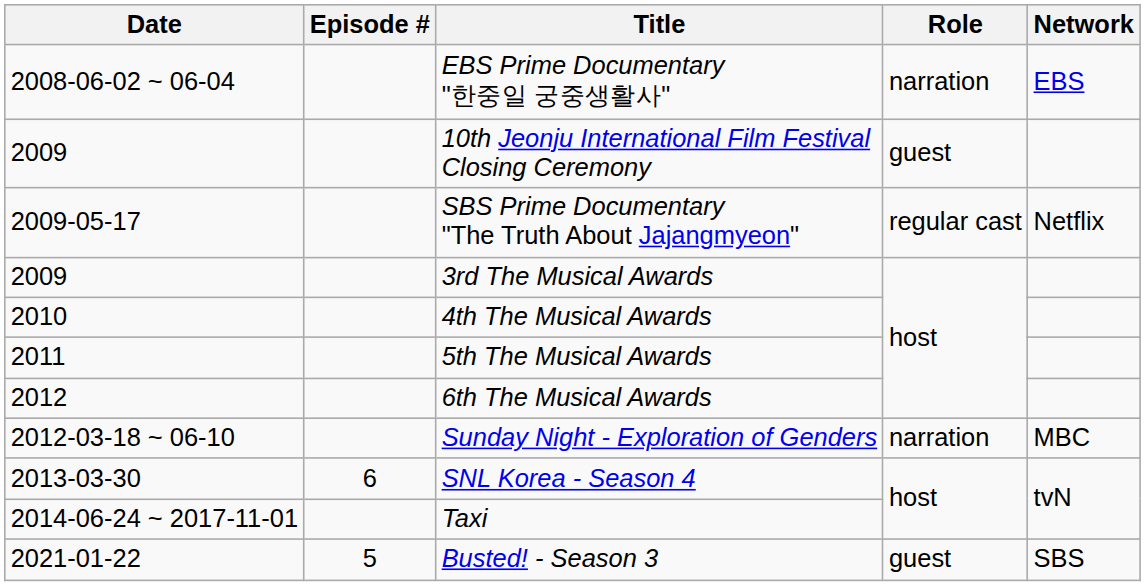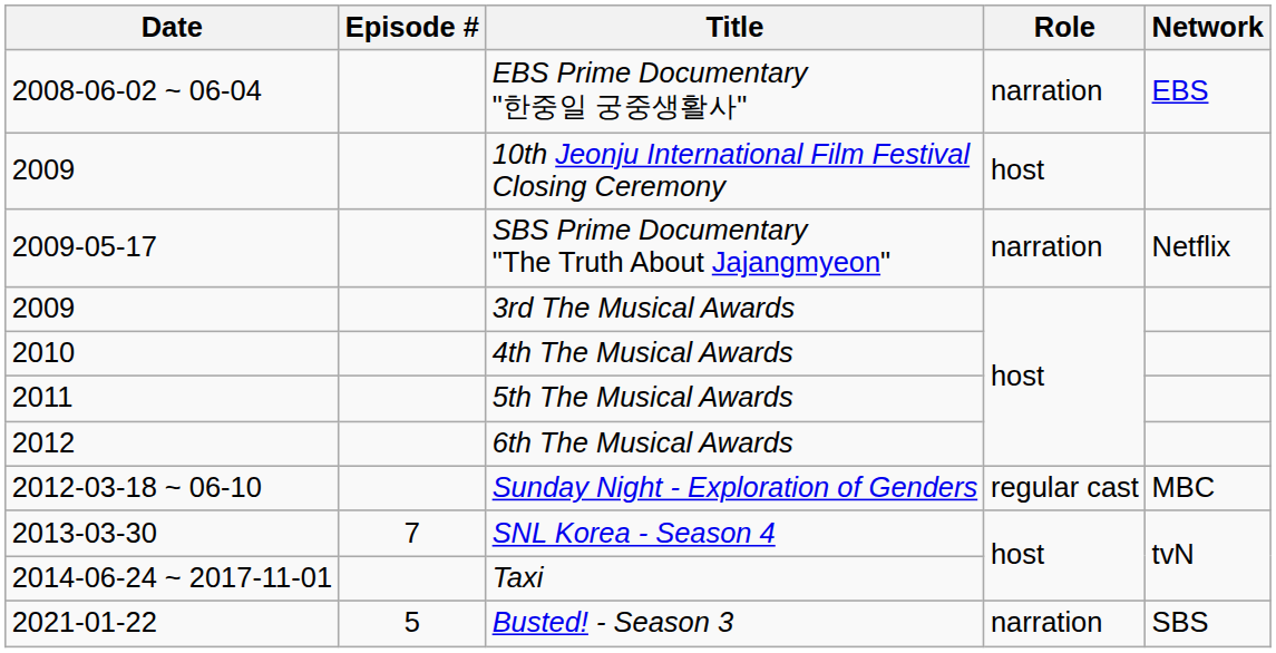10th Jeonju International Film Festival Closing Ceremony | Role: guest -> host
SBS Prime Documentary "The Truth About Jajangmyeon" | Role: regular cast -> narration
Sunday Night - Exploration of Genders | Role: narration -> regular cast
SNL Korea - Season 4 | Episode #: 6 -> 7
Busted! - Season 3 | Role: guest -> narration
